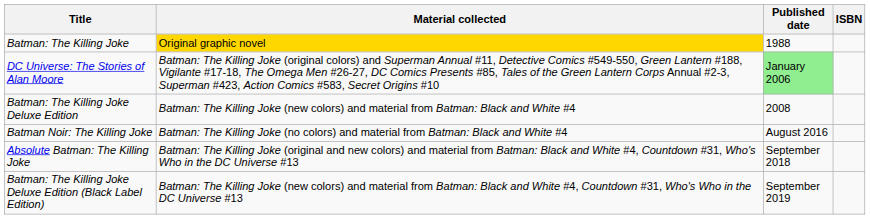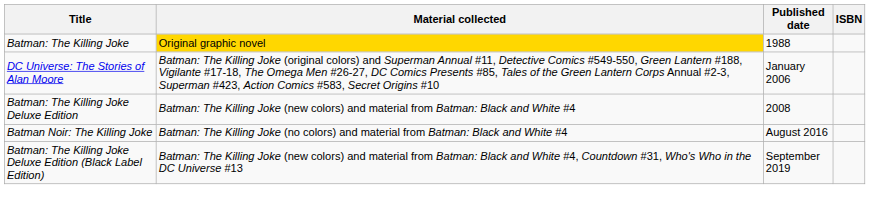DC Universe: The Stories of Alan Moore | Published date: lightgreen background -> no background
- row: Absolute Batman: The Killing Joke | Batman: The Killing Joke (original and new colors) and material from Batman: Black and White #4, Countdown #31, Who's Who in the DC Universe #13 | September 2018
